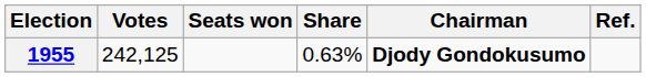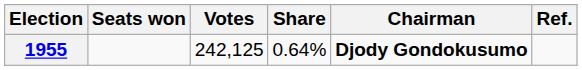columns swapped: Seats won <-> Votes
1955 | Share: 0.63% -> 0.64%
